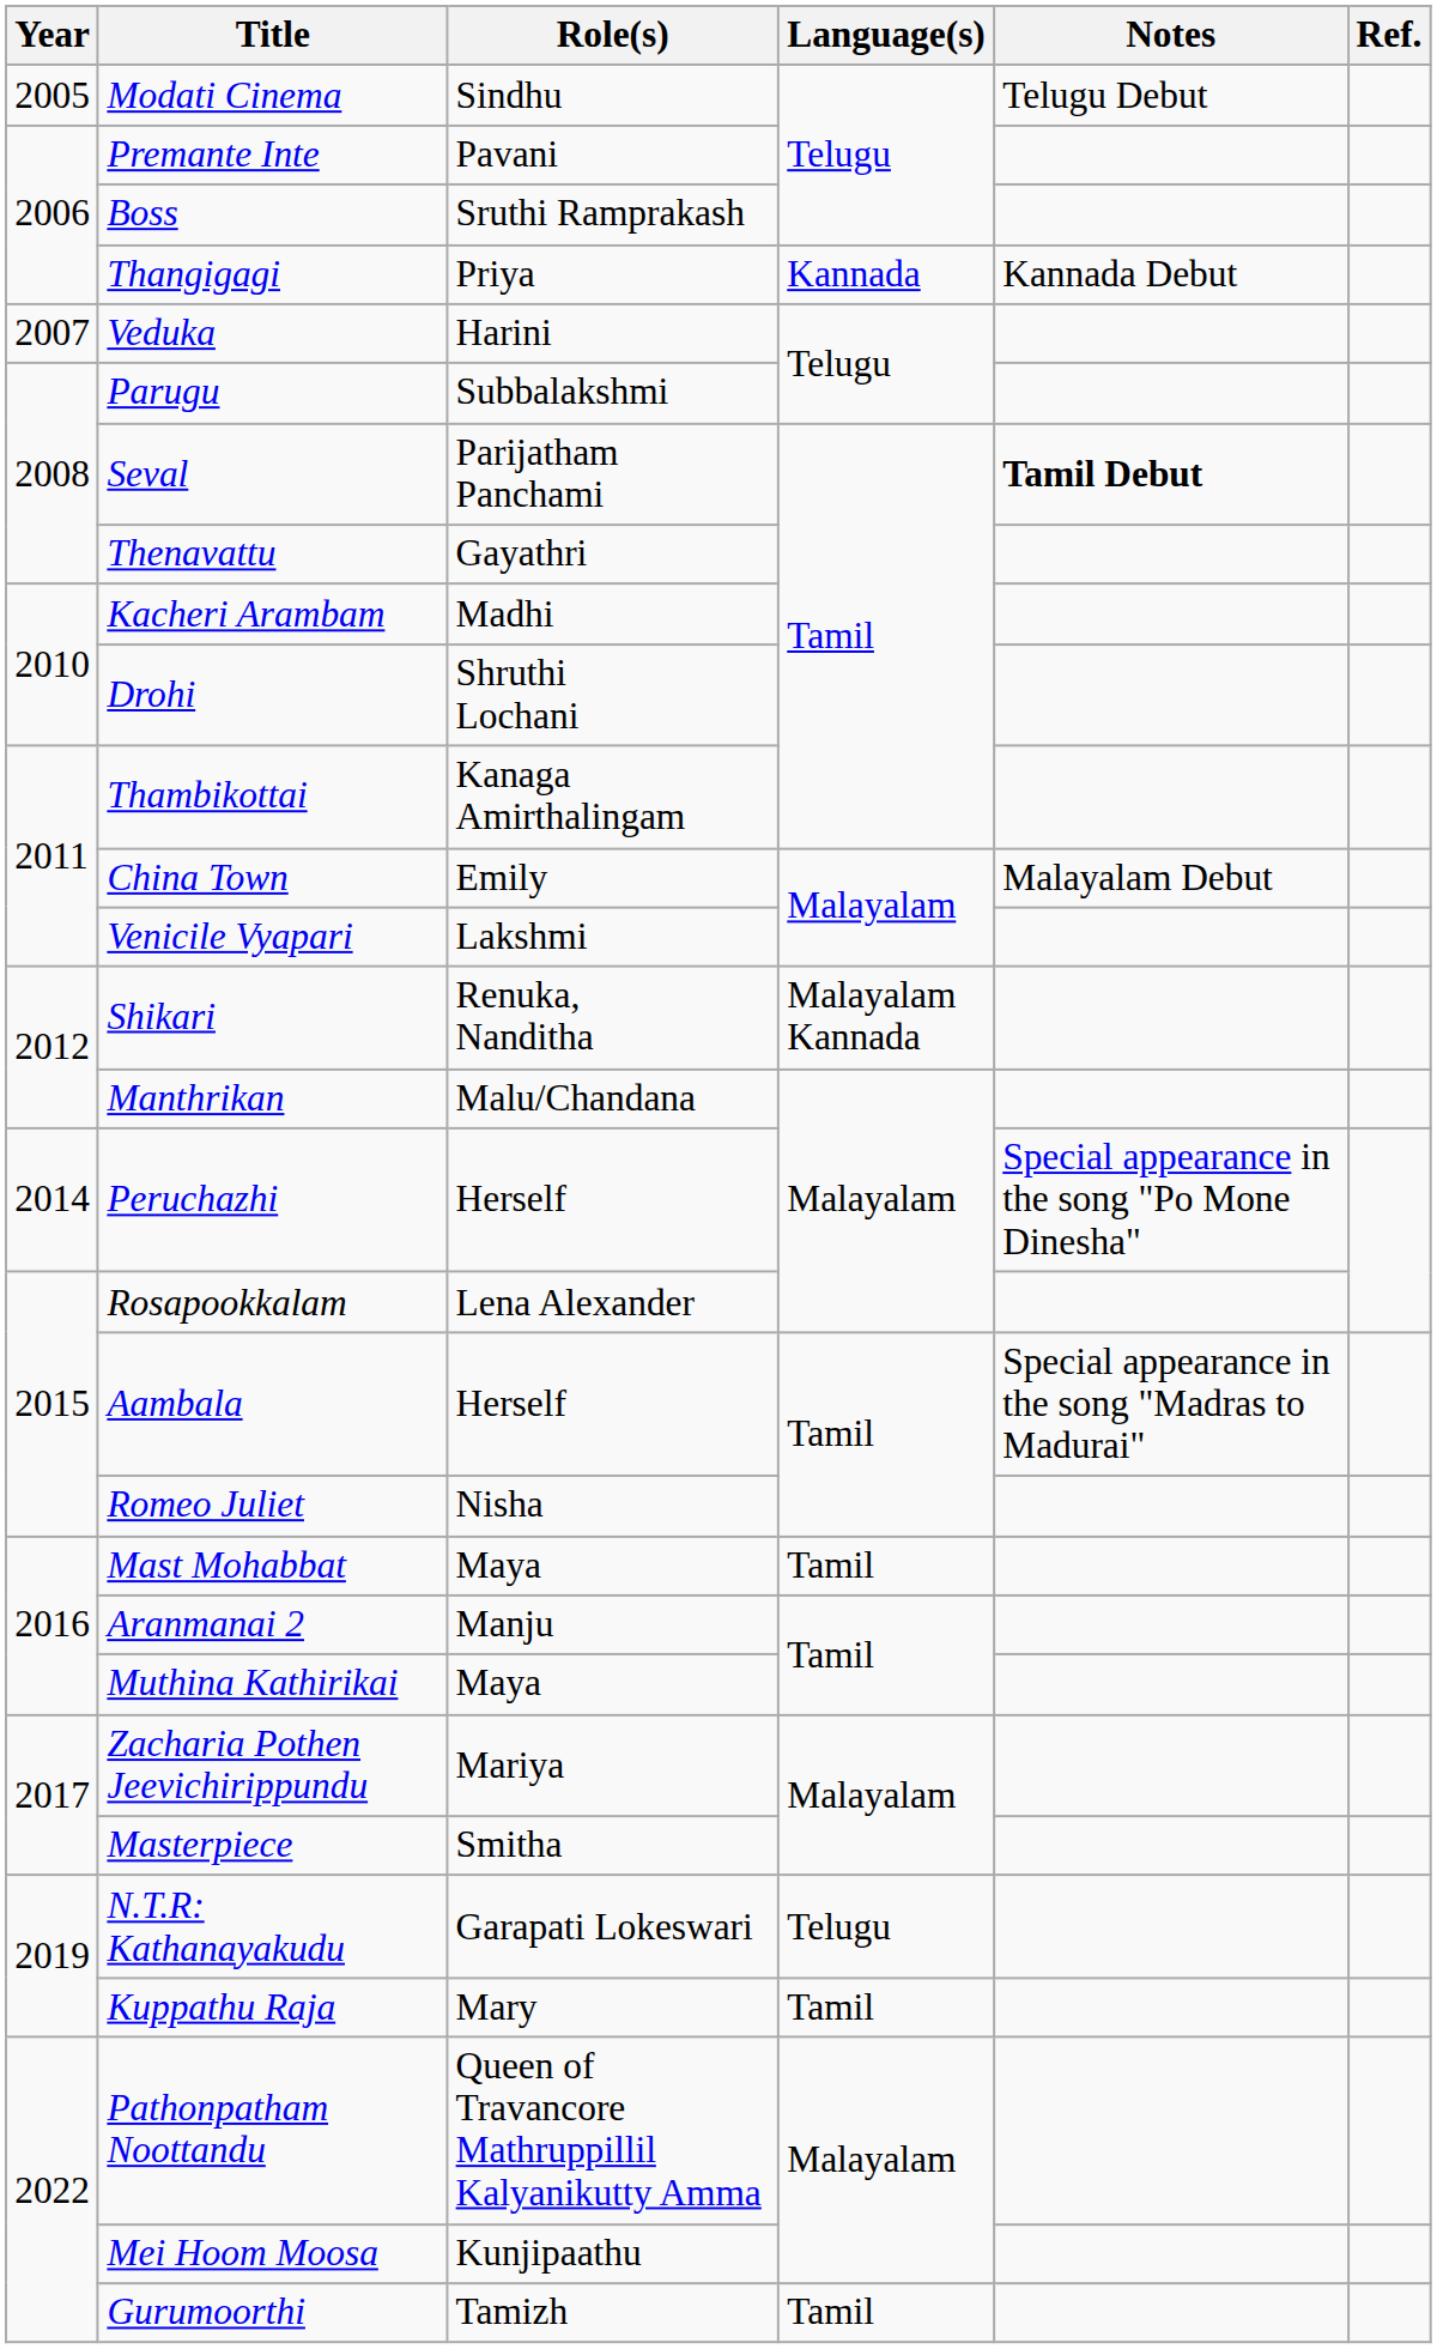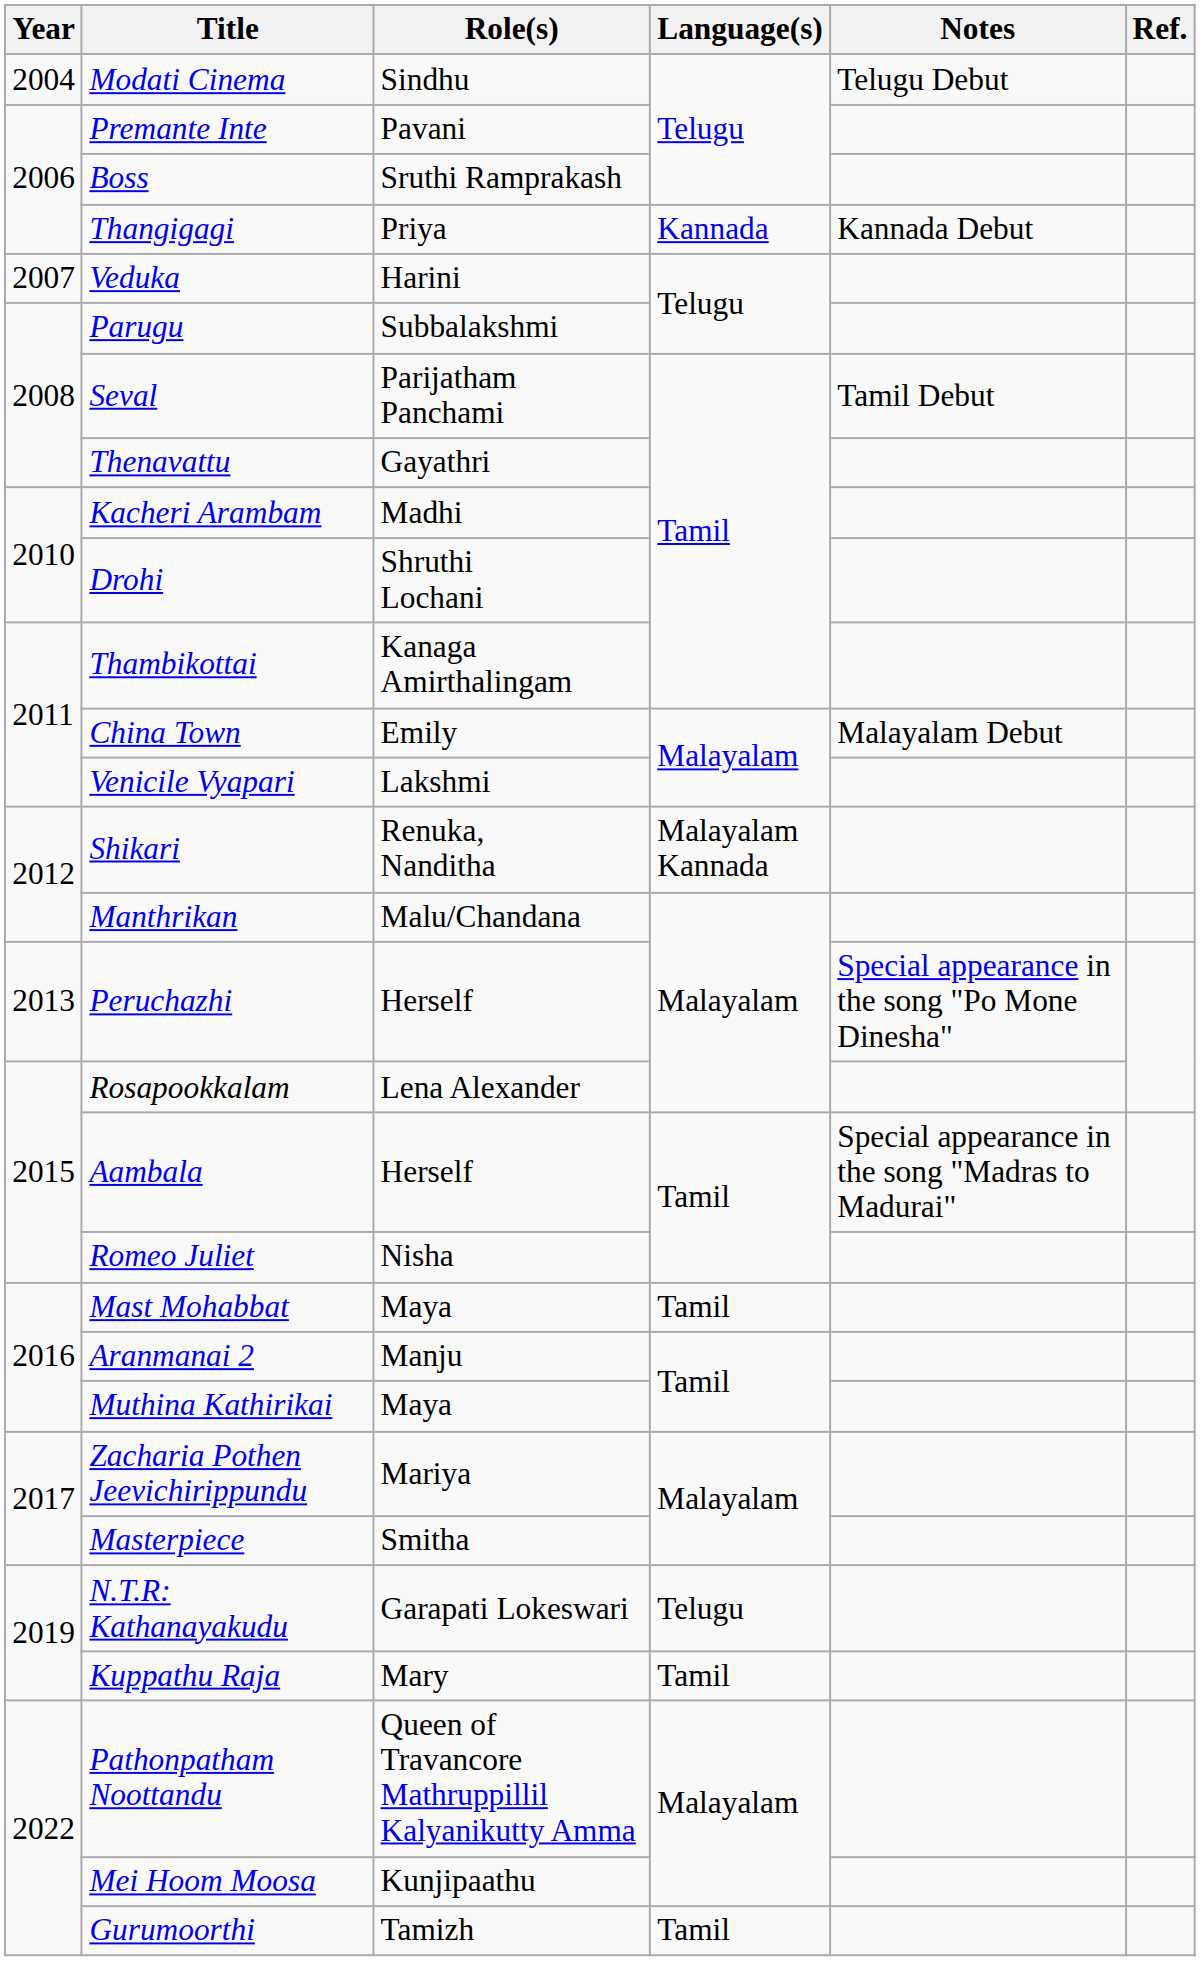Modati Cinema | Year: 2005 -> 2004
Seval | Notes: bold -> normal
Peruchazhi | Year: 2014 -> 2013
